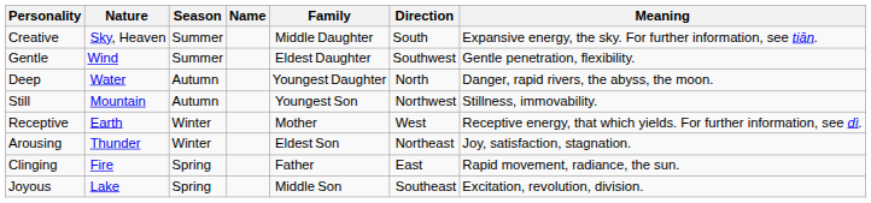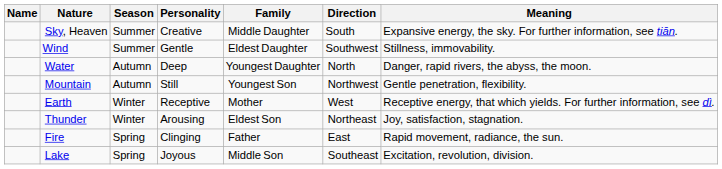columns swapped: Name <-> Personality
Wind | Meaning: Gentle penetration, flexibility. -> Stillness, immovability.
Mountain | Meaning: Stillness, immovability. -> Gentle penetration, flexibility.
